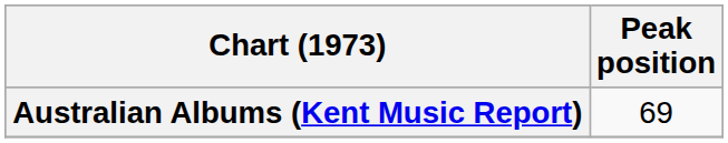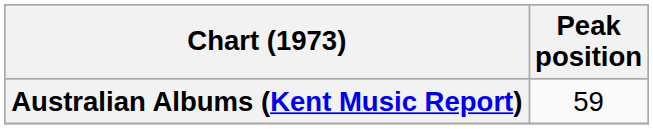Australian Albums (Kent Music Report) | Peak position: 69 -> 59
